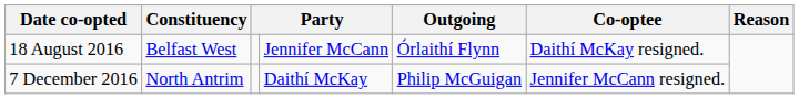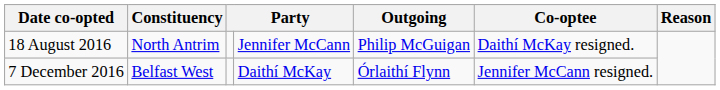18 August 2016 | Constituency: Belfast West -> North Antrim
18 August 2016 | Outgoing: Órlaithí Flynn -> Philip McGuigan
7 December 2016 | Constituency: North Antrim -> Belfast West
7 December 2016 | Outgoing: Philip McGuigan -> Órlaithí Flynn
